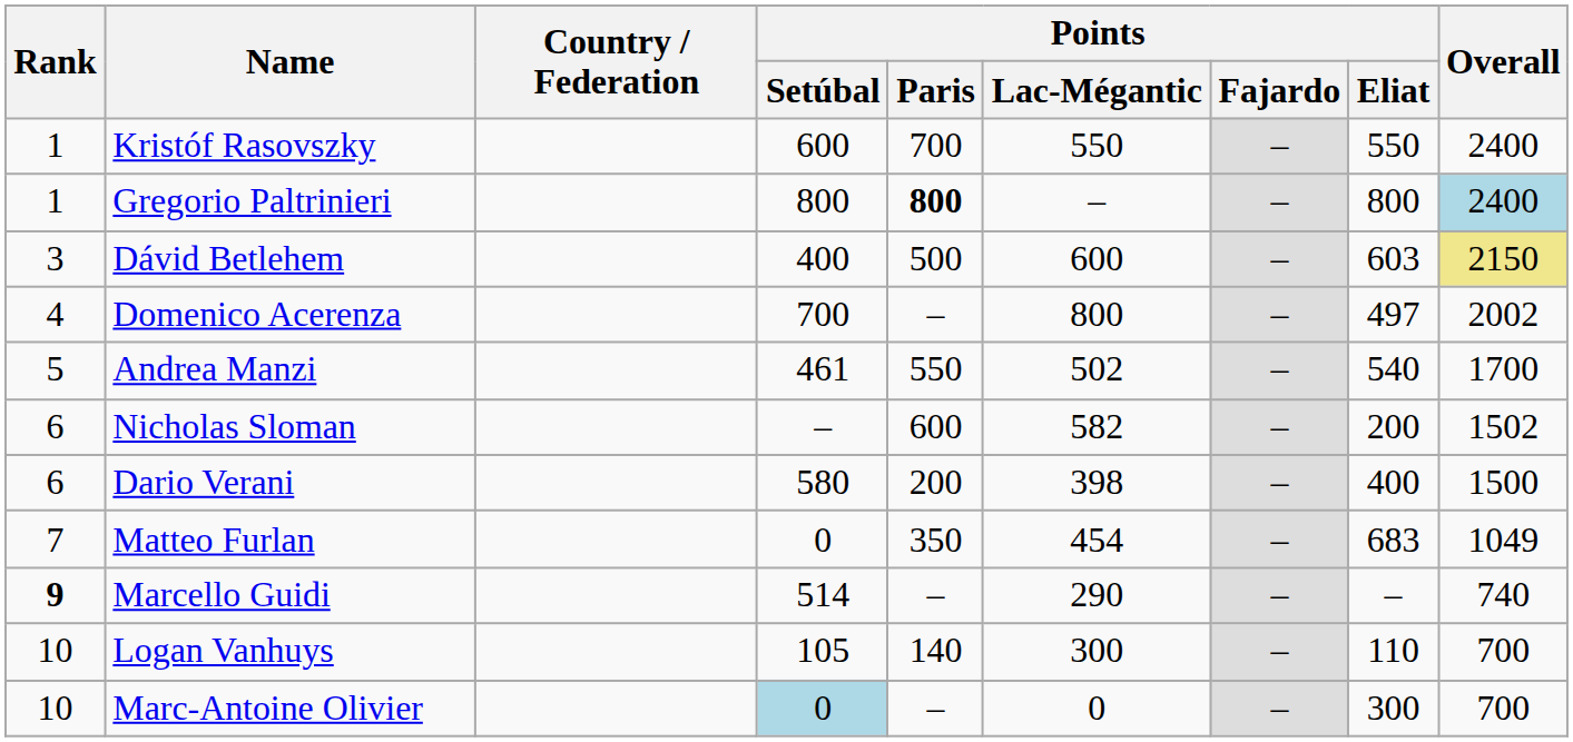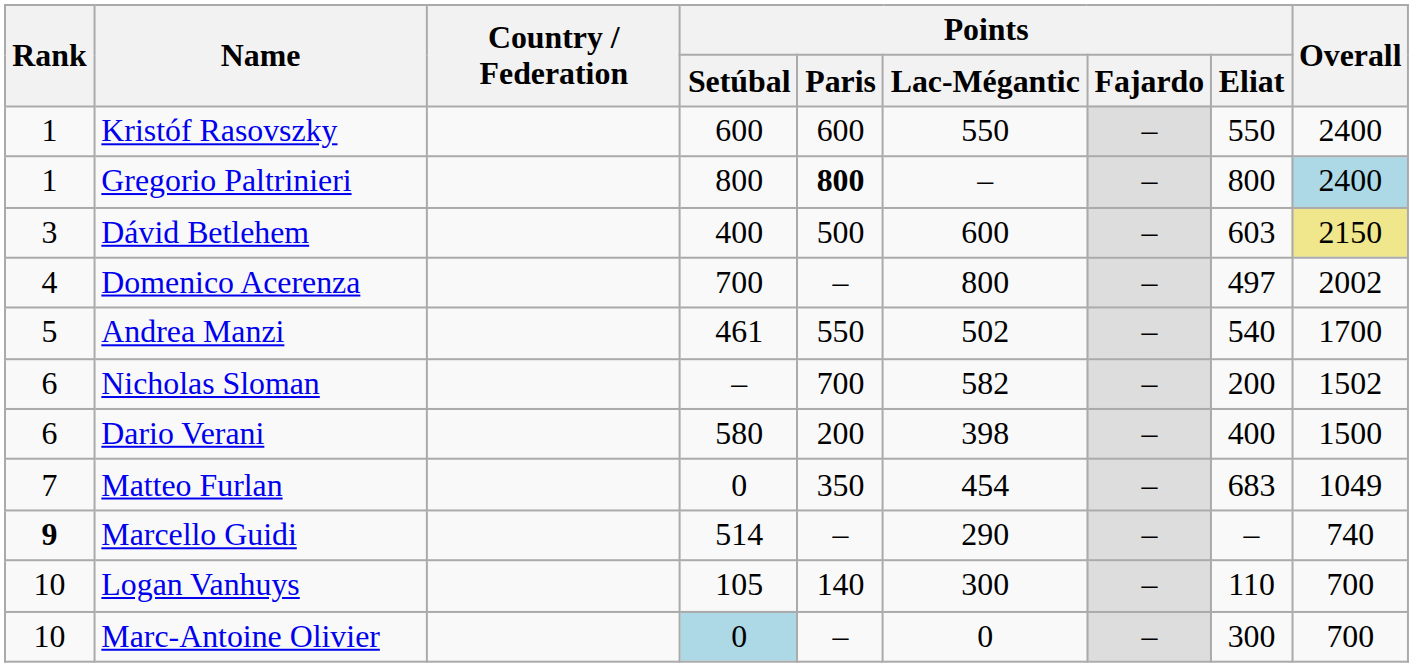Kristóf Rasovszky | Points / Paris: 700 -> 600
Nicholas Sloman | Points / Paris: 600 -> 700
